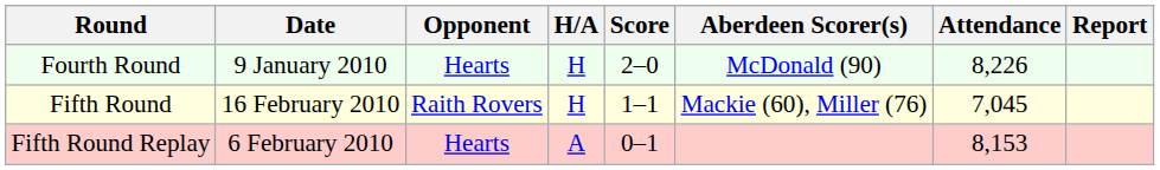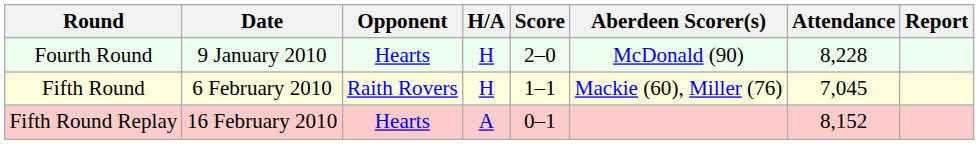Fourth Round | Attendance: 8,226 -> 8,228
Fifth Round | Date: 16 February 2010 -> 6 February 2010
Fifth Round Replay | Date: 6 February 2010 -> 16 February 2010
Fifth Round Replay | Attendance: 8,153 -> 8,152
